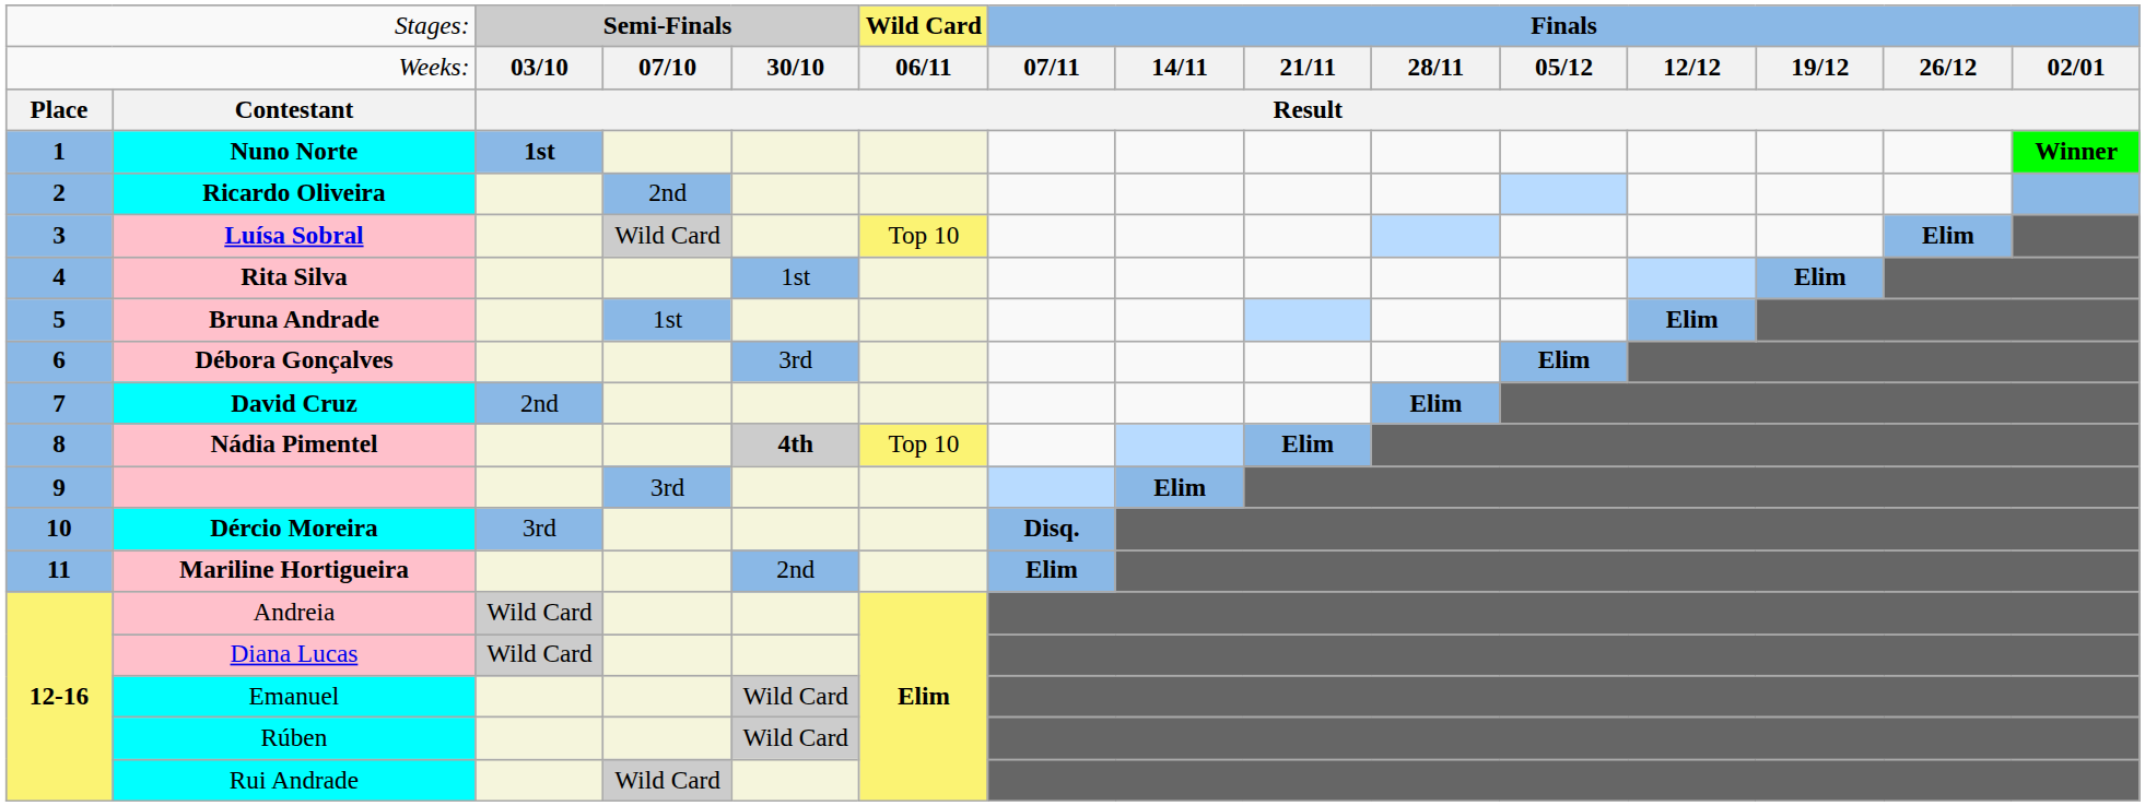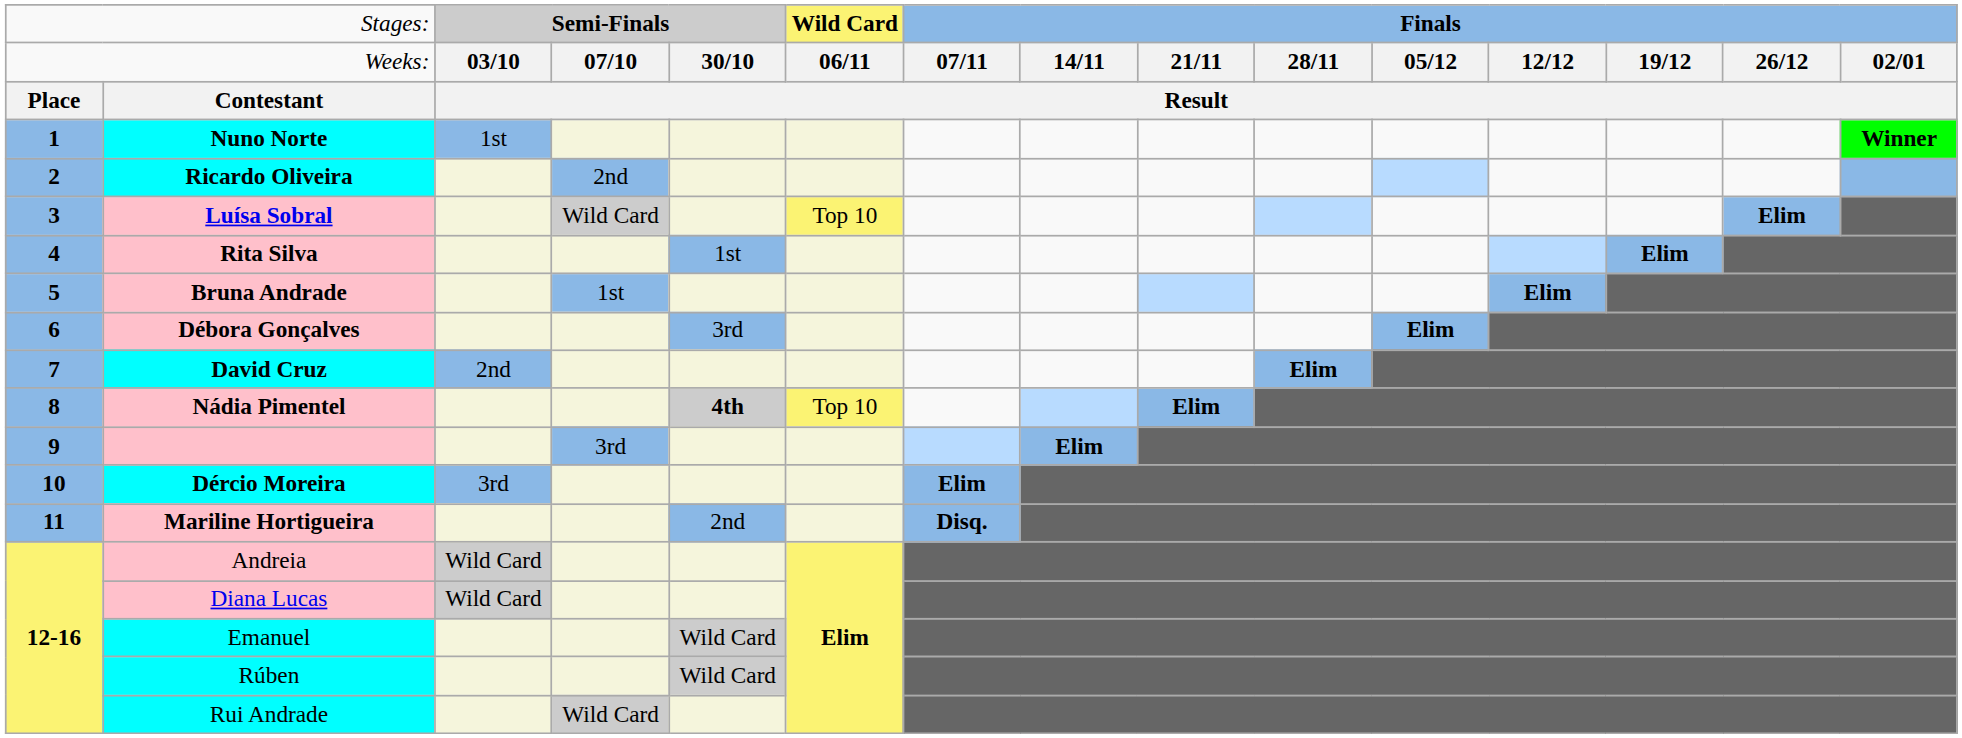Nuno Norte | column 3: bold -> normal
Dércio Moreira | column 7: Disq. -> Elim
Mariline Hortigueira | column 7: Elim -> Disq.
